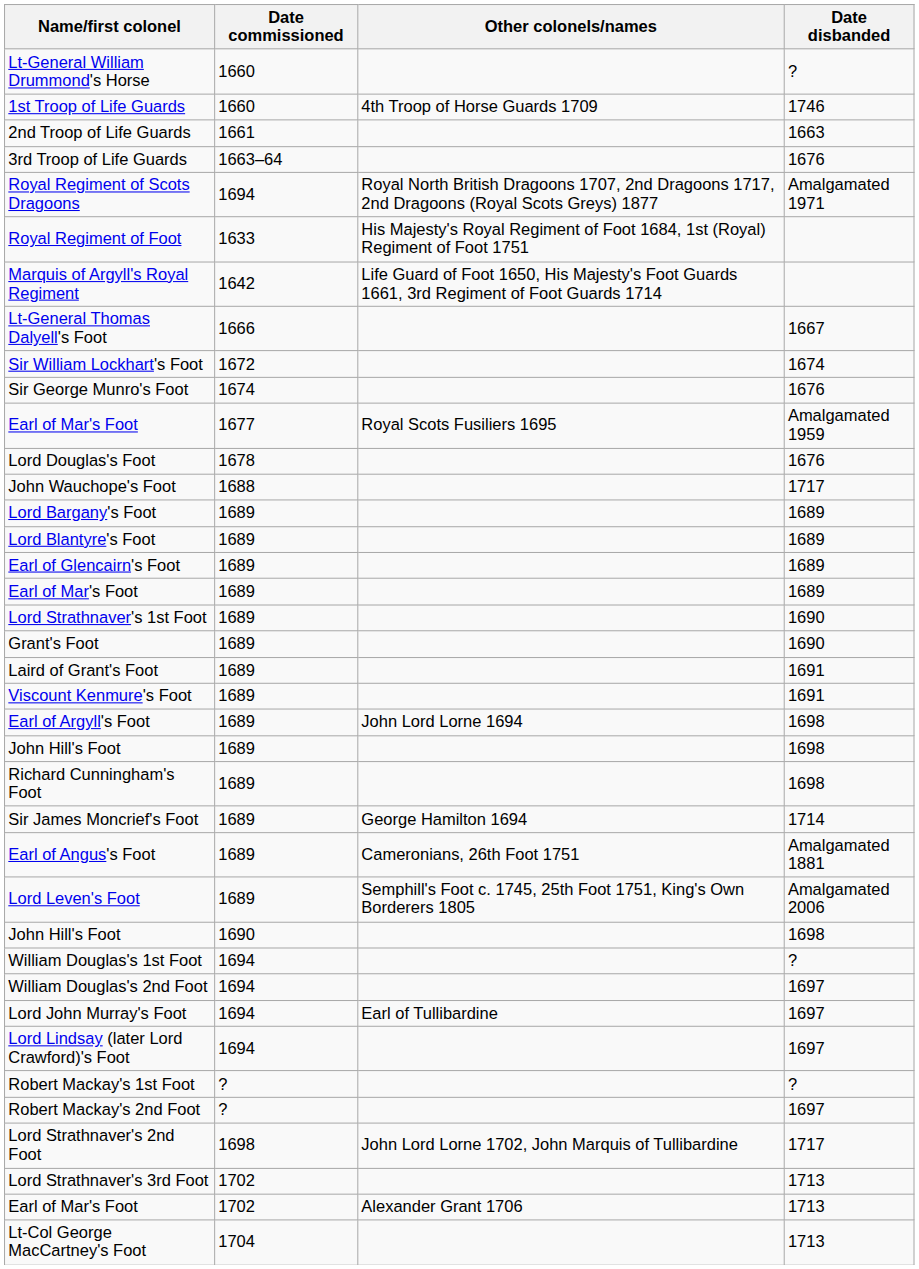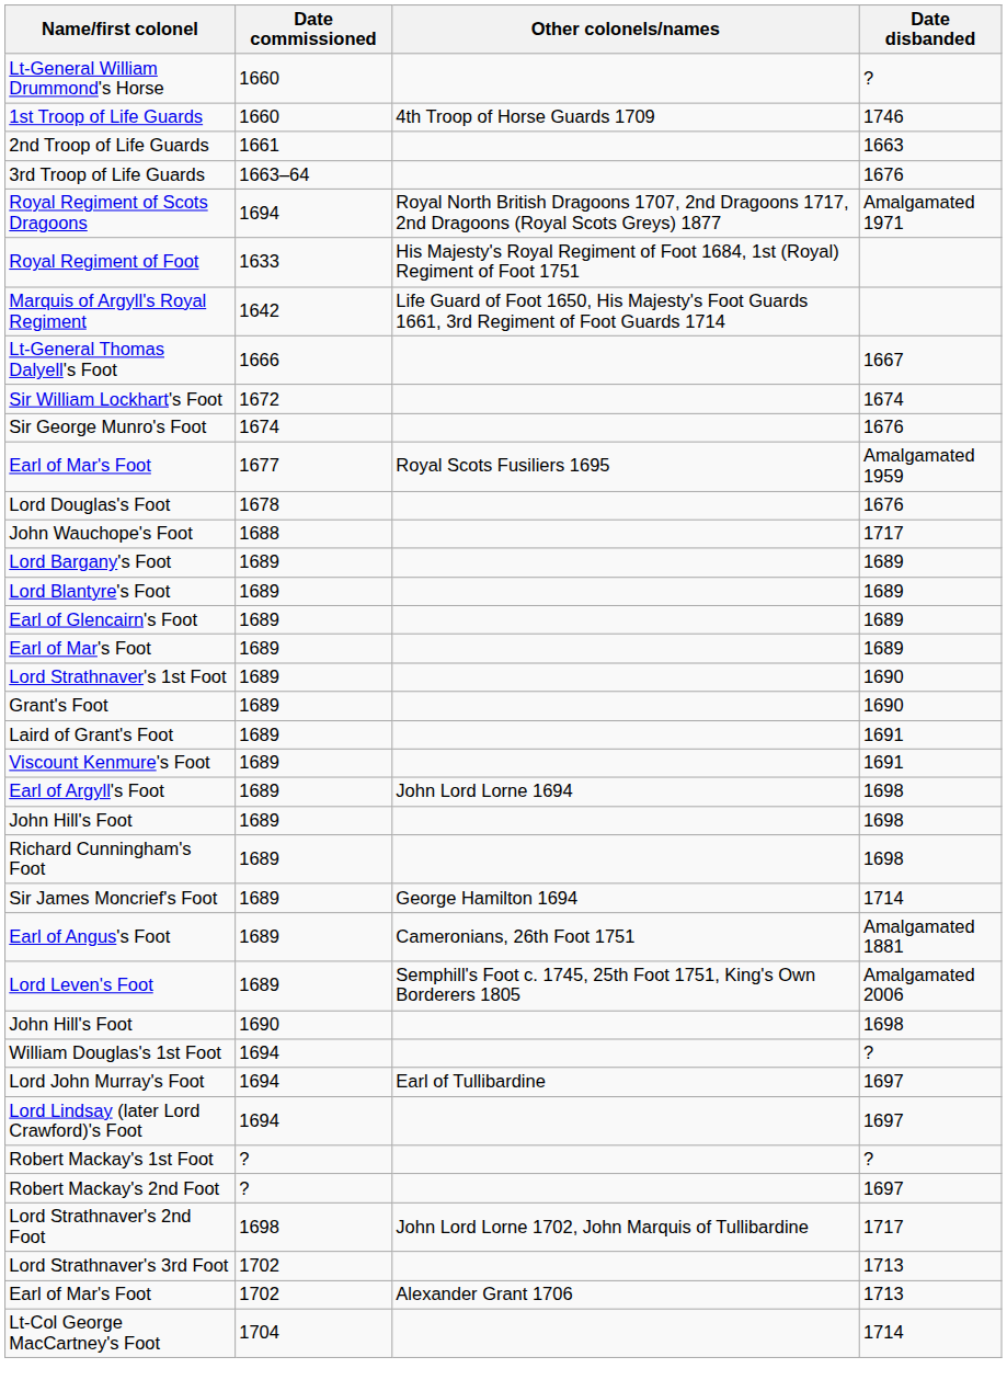- row: William Douglas's 2nd Foot | 1694 | 1697
Lt-Col George MacCartney's Foot | Date disbanded: 1713 -> 1714
